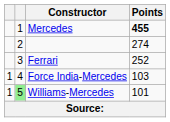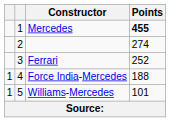Force India-Mercedes | Points: 103 -> 188
Williams-Mercedes | column 2: lightgreen background -> no background
